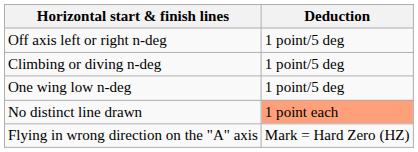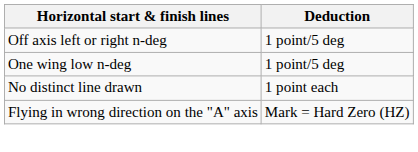- row: Climbing or diving n-deg | 1 point/5 deg
No distinct line drawn | Deduction: lightsalmon background -> no background
